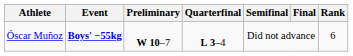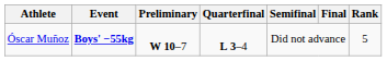Óscar Muñoz | Rank: 6 -> 5
